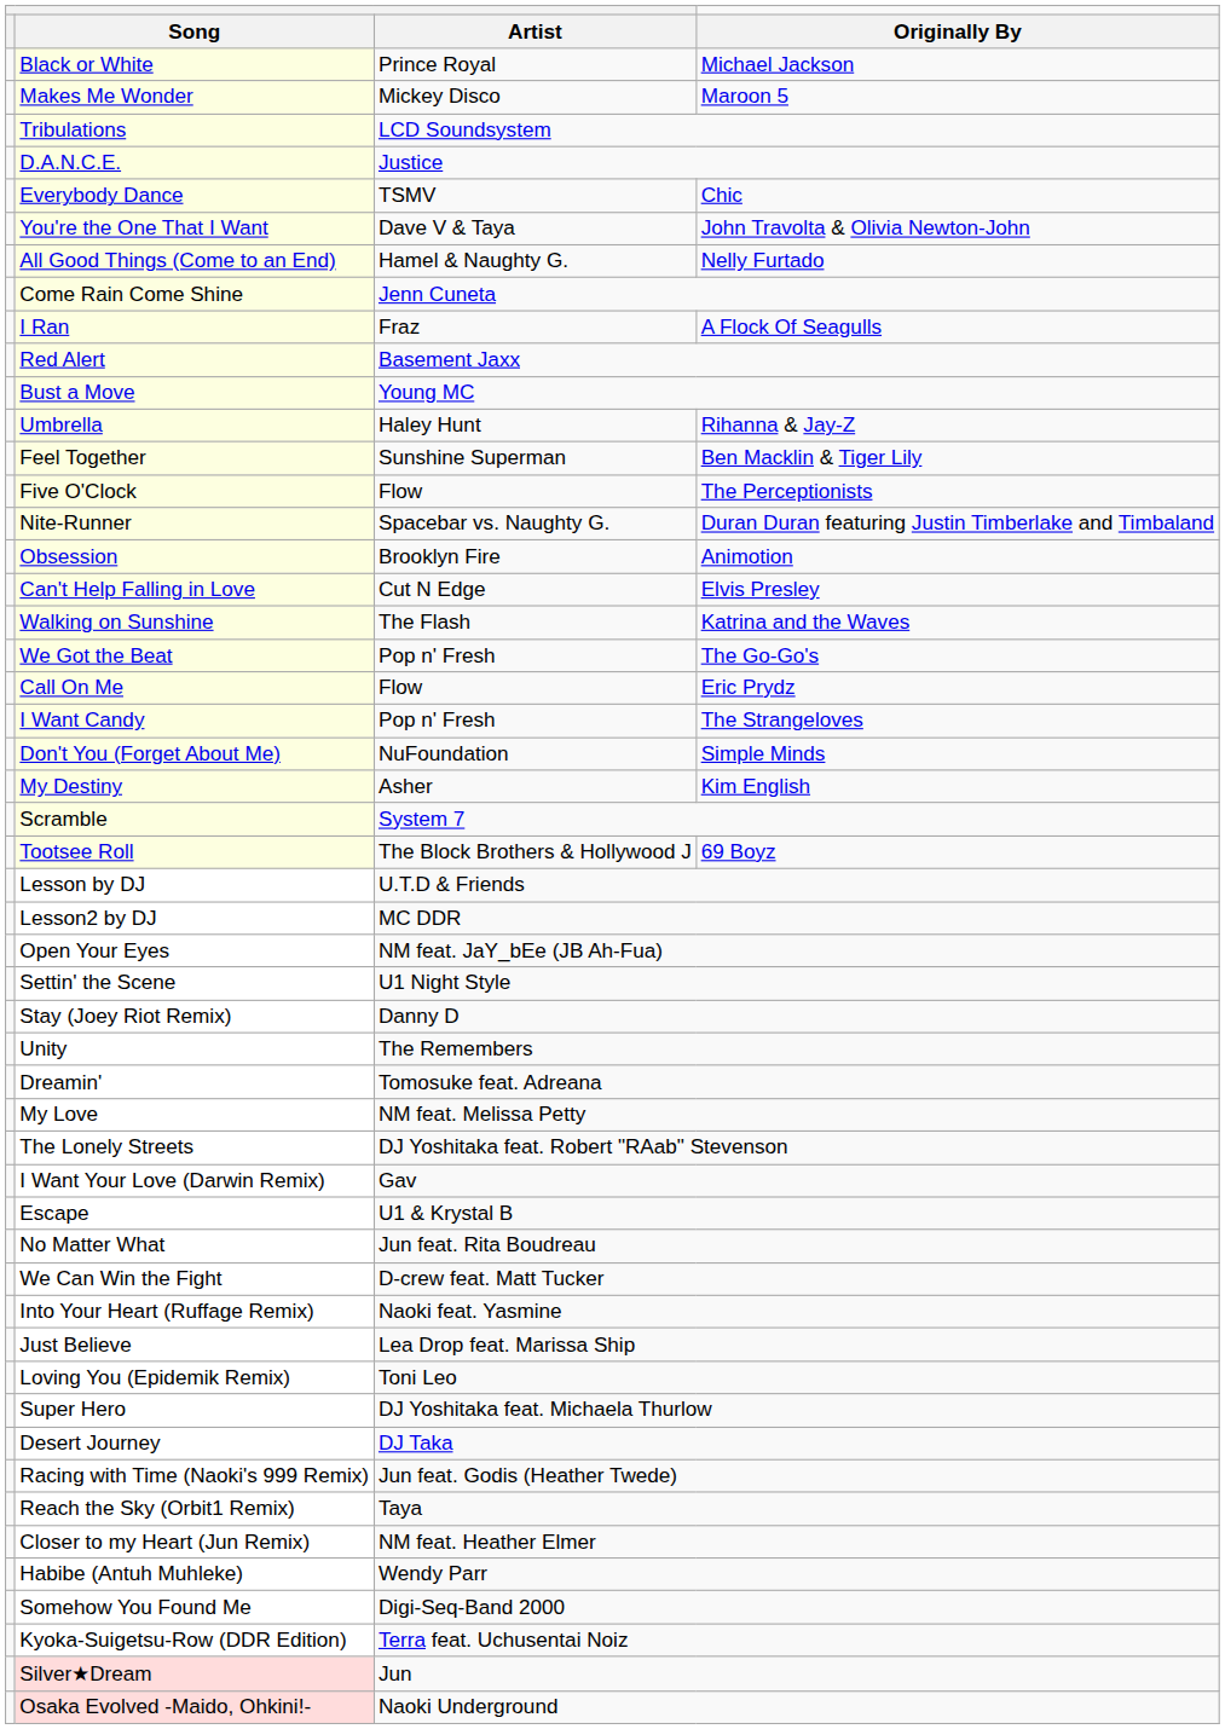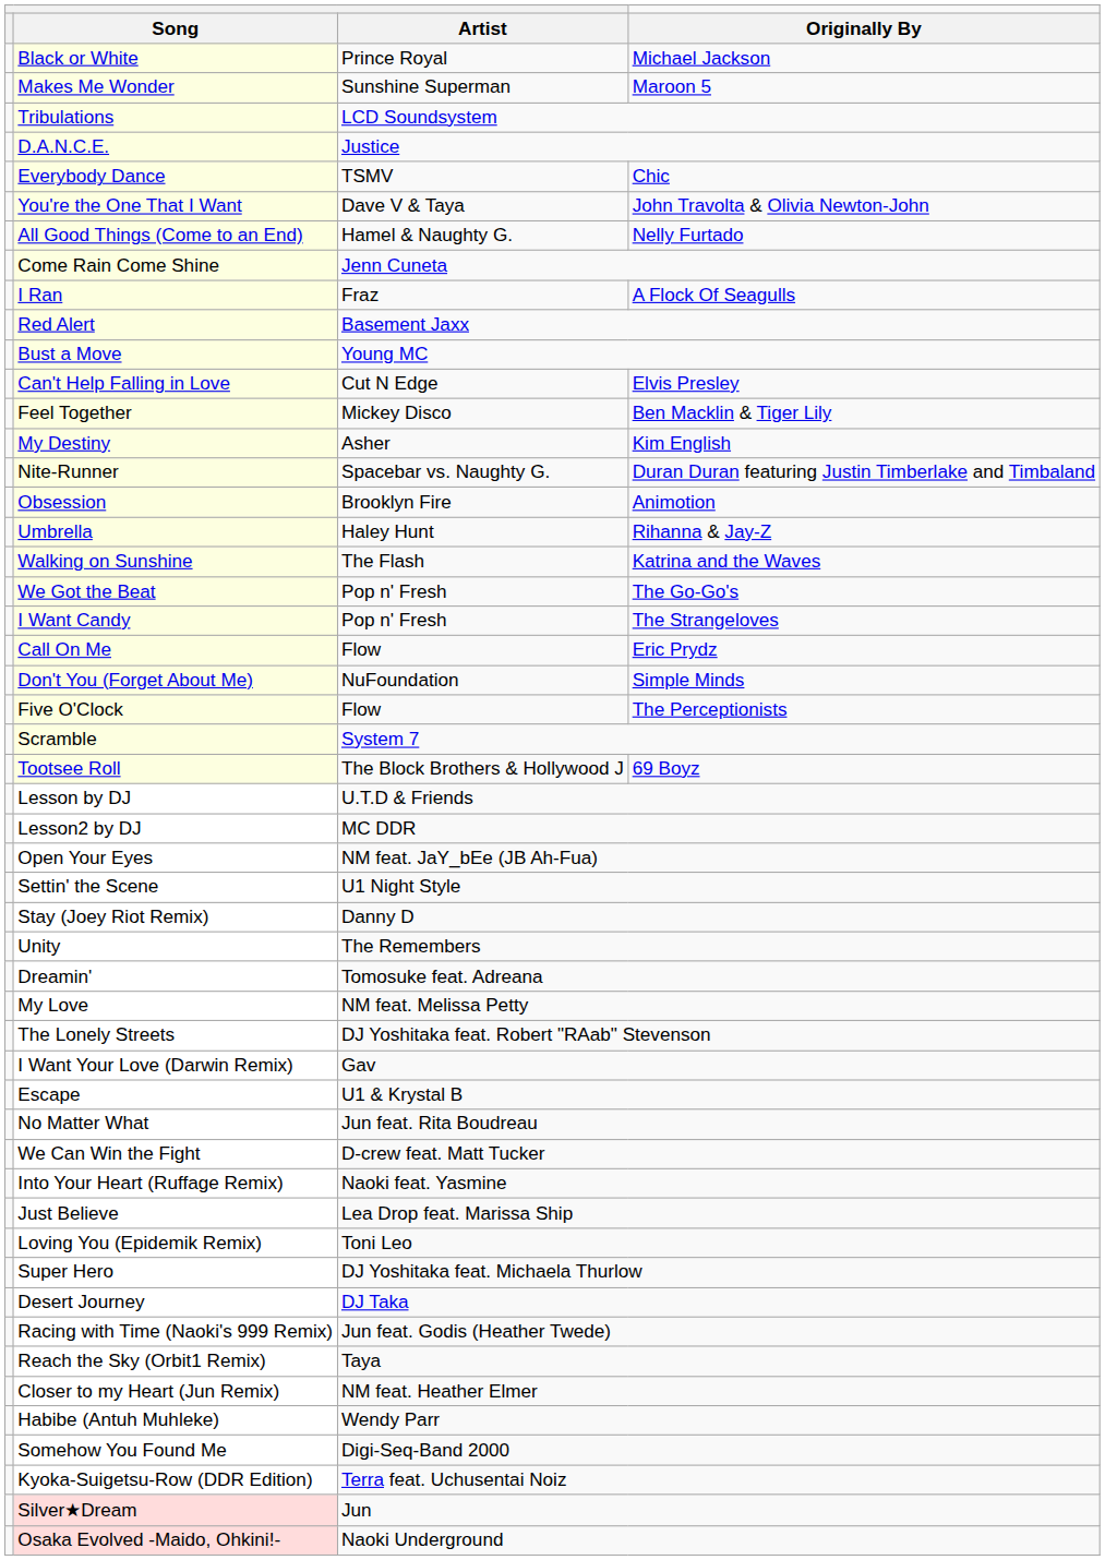Makes Me Wonder | Artist: Mickey Disco -> Sunshine Superman
rows swapped: Can't Help Falling in Love <-> Umbrella
Feel Together | Artist: Sunshine Superman -> Mickey Disco
rows swapped: My Destiny <-> Five O'Clock
rows swapped: I Want Candy <-> Call On Me
